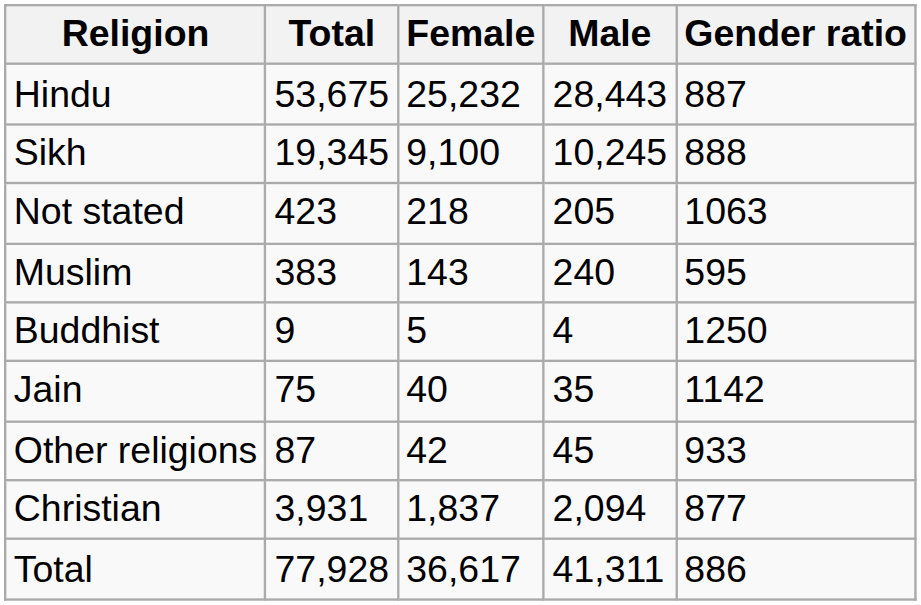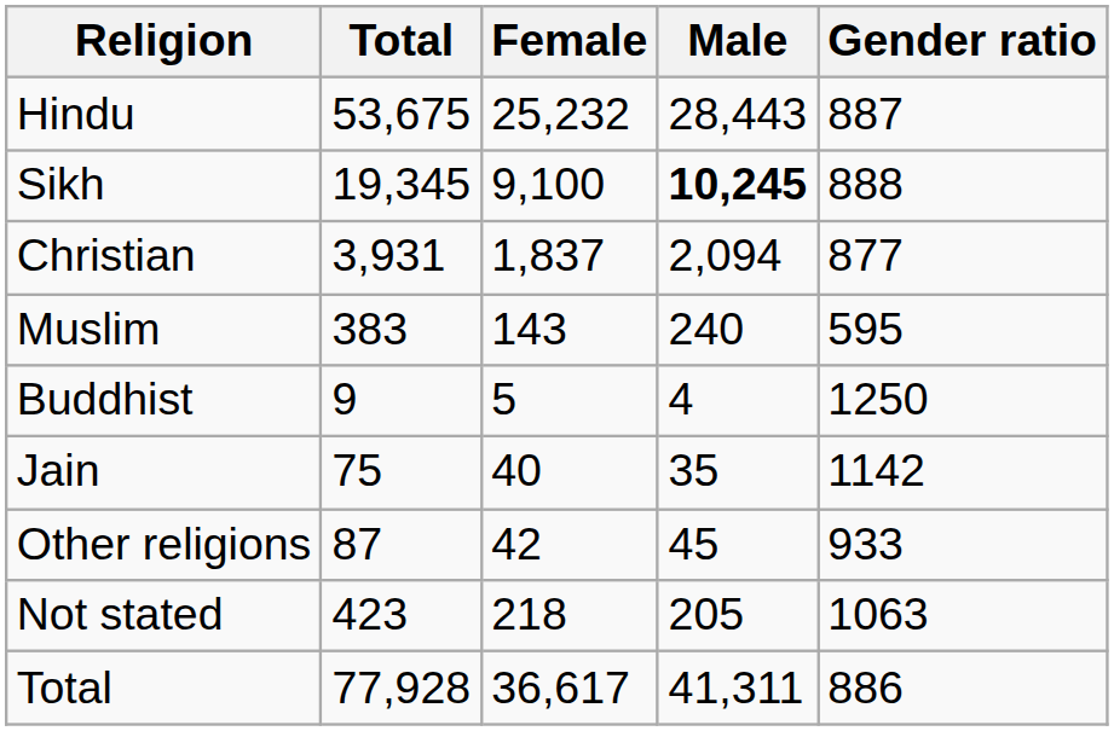Sikh | Male: normal -> bold
rows swapped: Christian <-> Not stated
